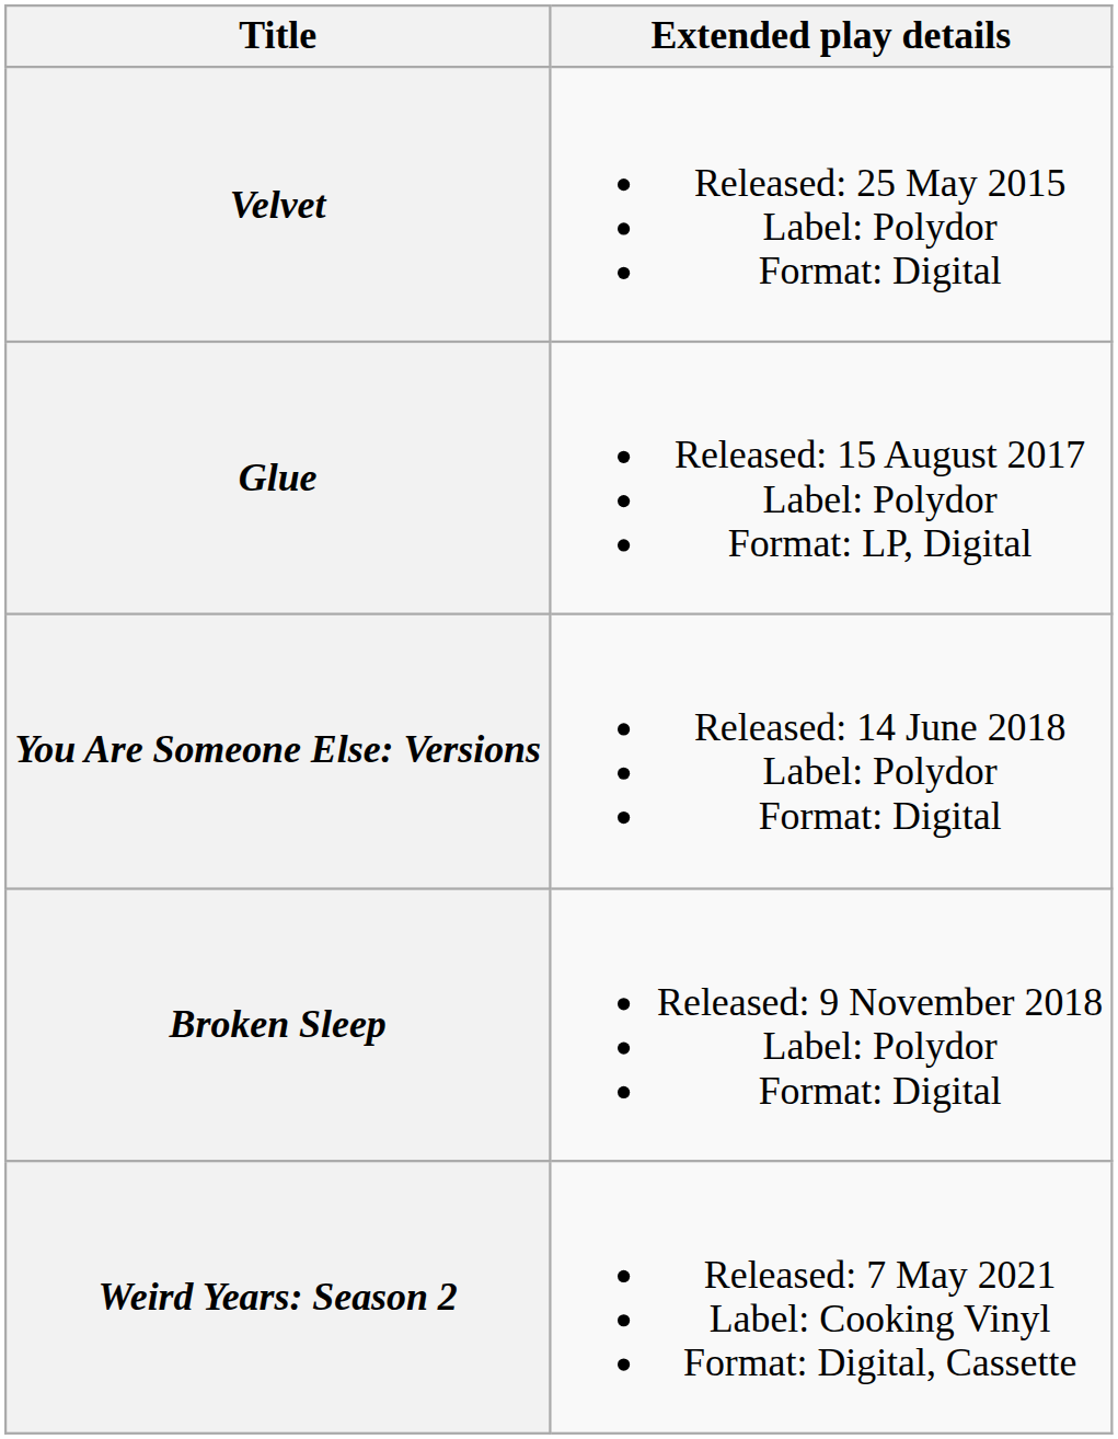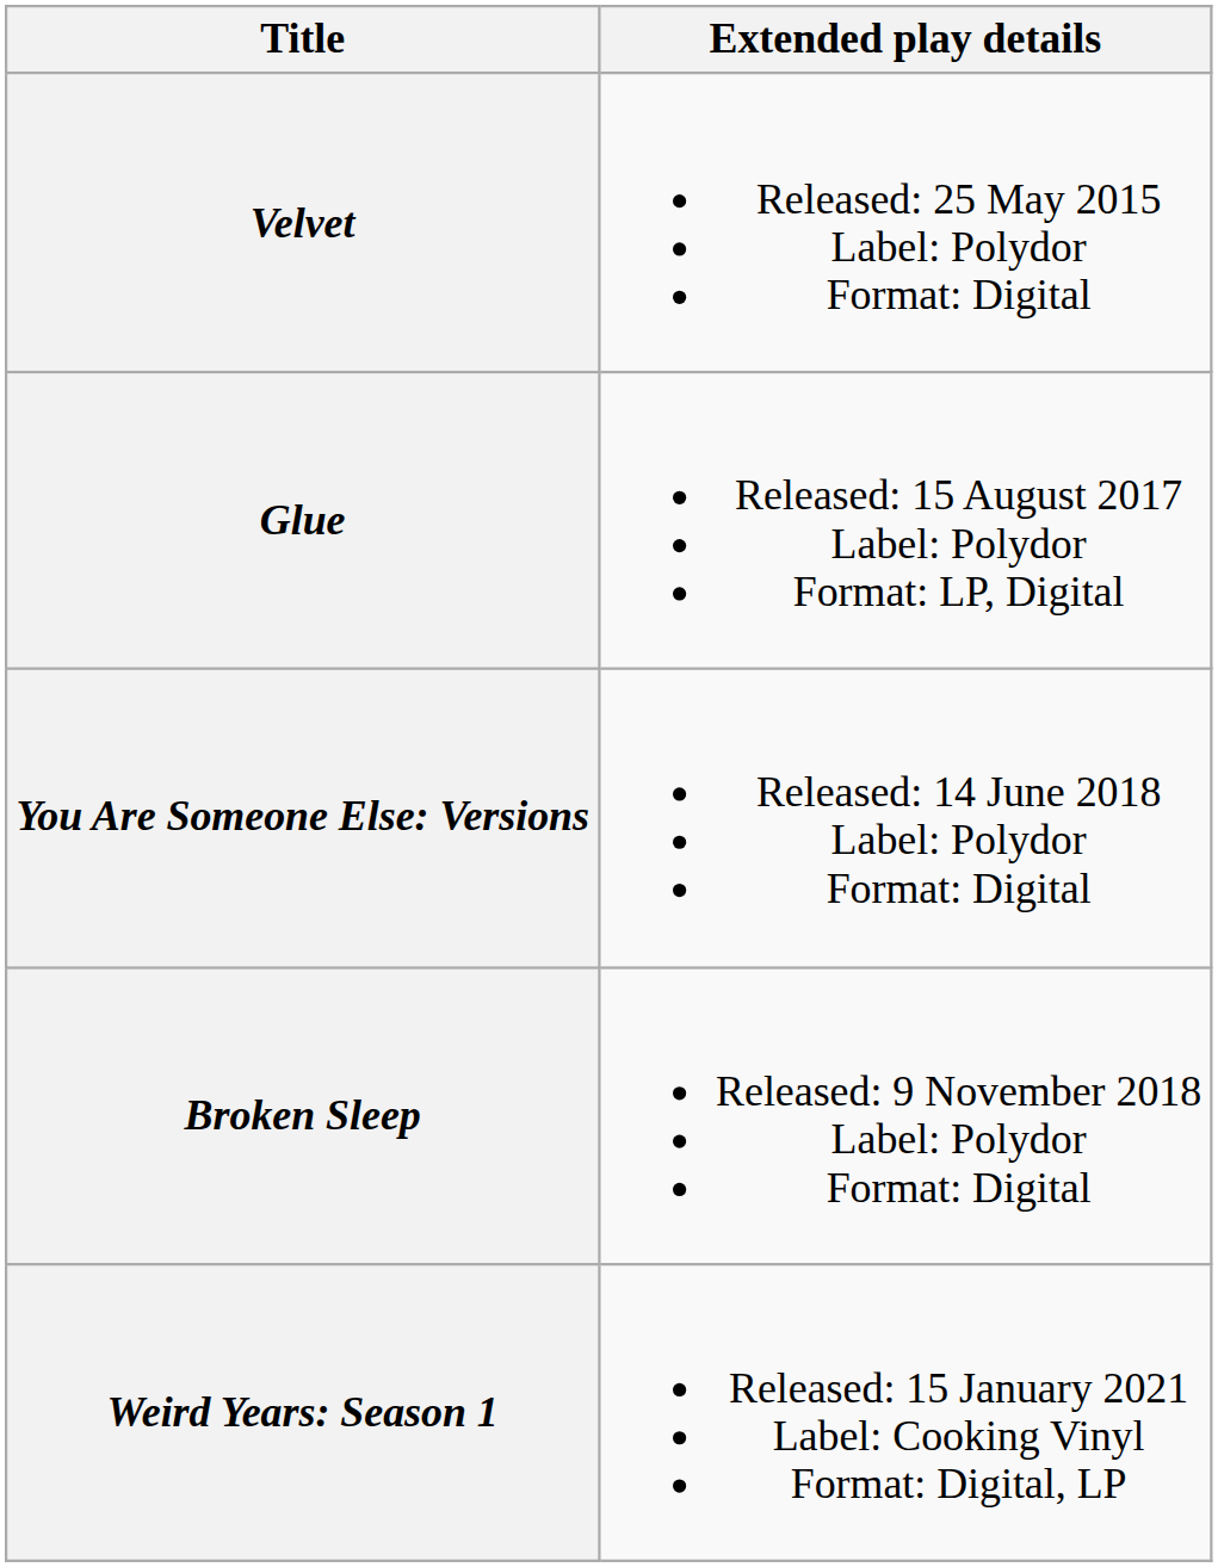+ row: Weird Years: Season 1 | Released: 15 January 2021 Label: Cooking Vinyl Format: Digital, LP
- row: Weird Years: Season 2 | Released: 7 May 2021 Label: Cooking Vinyl Format: Digital, Cassette
